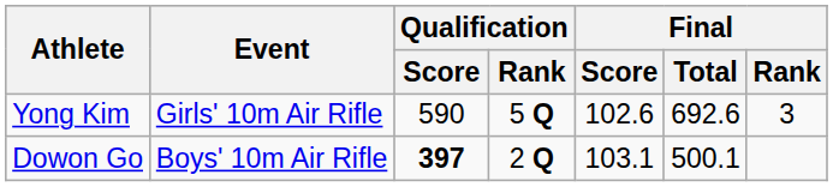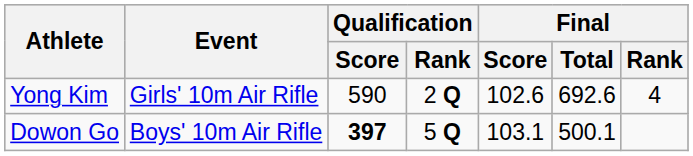Yong Kim | Qualification / Rank: 5 Q -> 2 Q
Yong Kim | Final / Rank: 3 -> 4
Dowon Go | Qualification / Rank: 2 Q -> 5 Q
